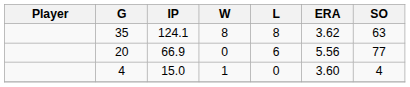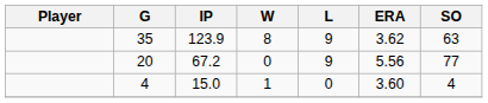35 | IP: 124.1 -> 123.9
35 | L: 8 -> 9
20 | IP: 66.9 -> 67.2
20 | L: 6 -> 9
